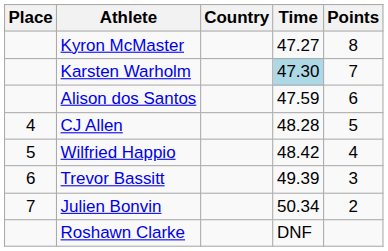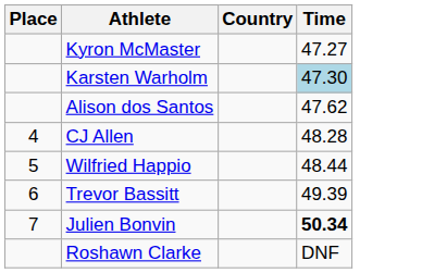- column: Points | 8 | 7 | 6 | 5 | 4 | 3 | 2
Alison dos Santos | Time: 47.59 -> 47.62
Wilfried Happio | Time: 48.42 -> 48.44
Julien Bonvin | Time: normal -> bold
